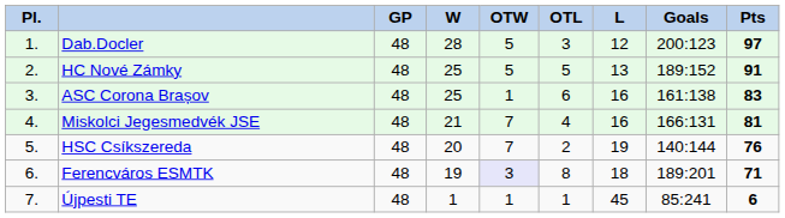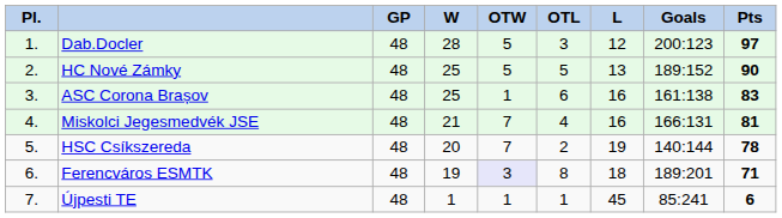HC Nové Zámky | column 9: 91 -> 90
HSC Csíkszereda | column 9: 76 -> 78
